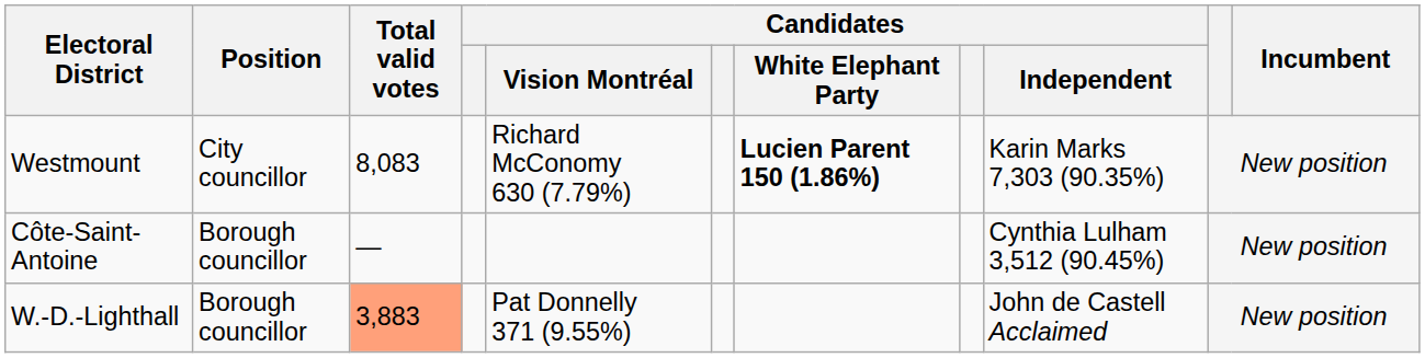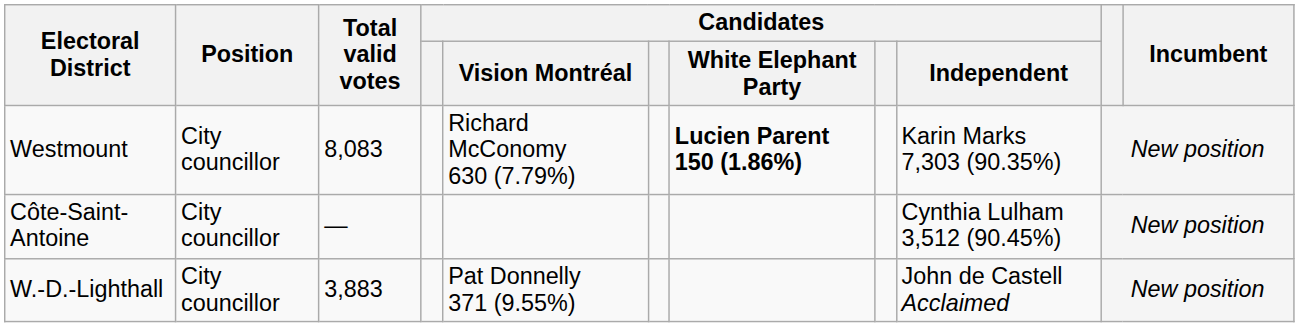Côte-Saint-Antoine | Position: Borough councillor -> City councillor
W.-D.-Lighthall | Position: Borough councillor -> City councillor
W.-D.-Lighthall | Total valid votes: lightsalmon background -> no background
